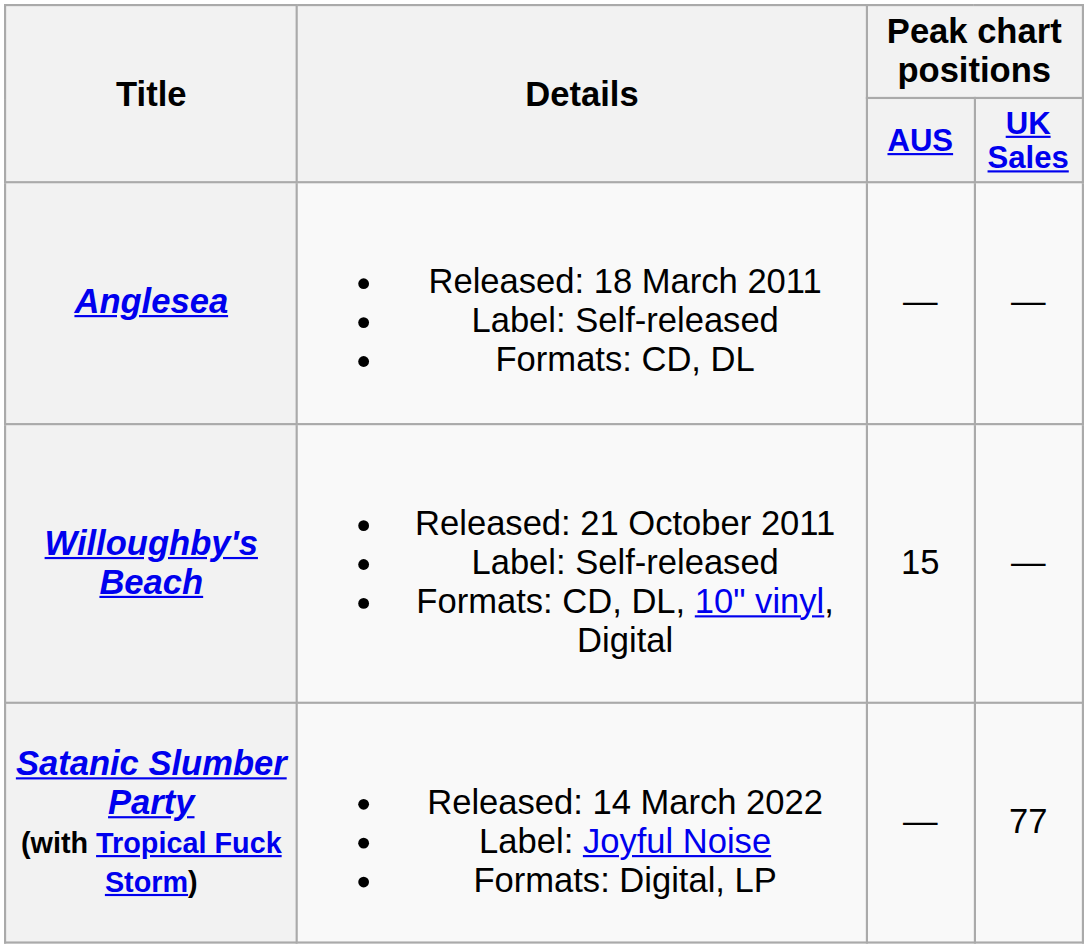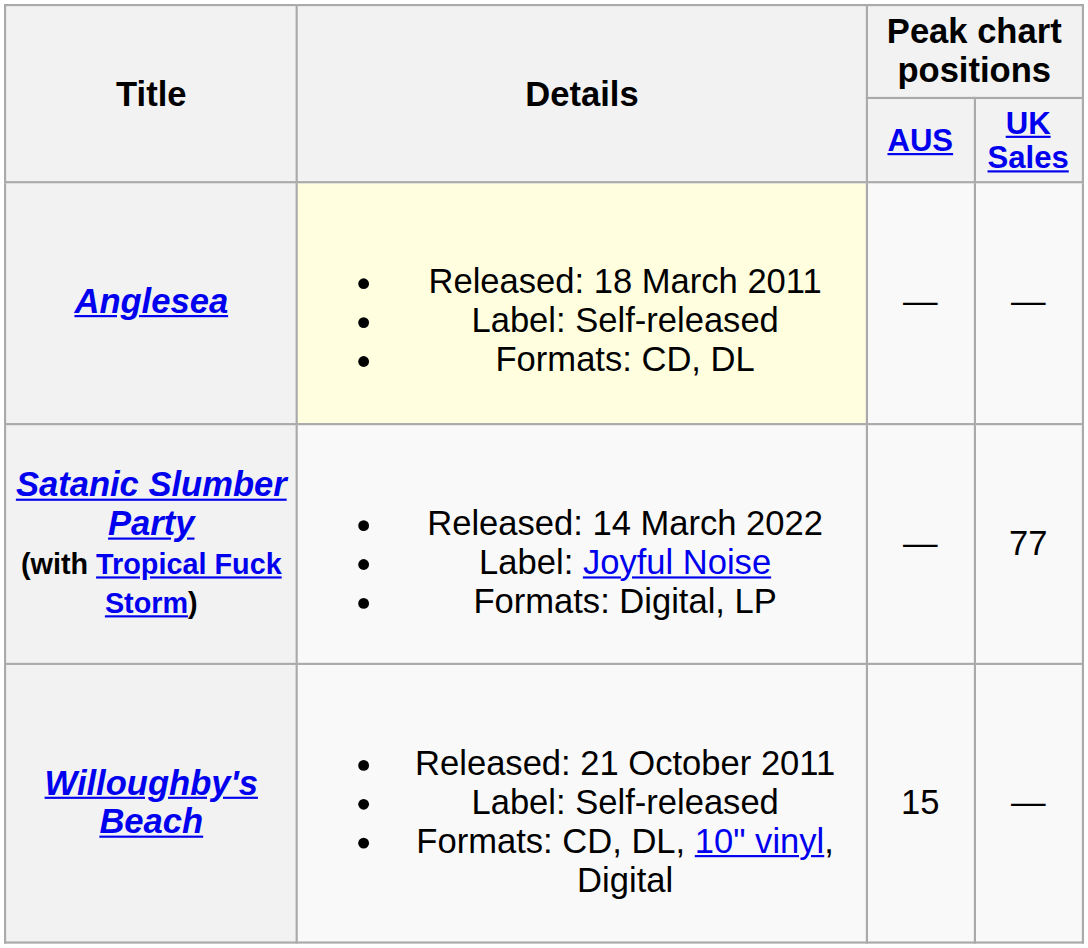Anglesea | Details: no background -> lightyellow background
rows swapped: Willoughby's Beach <-> Satanic Slumber Party (with Tropical Fuck Storm)
